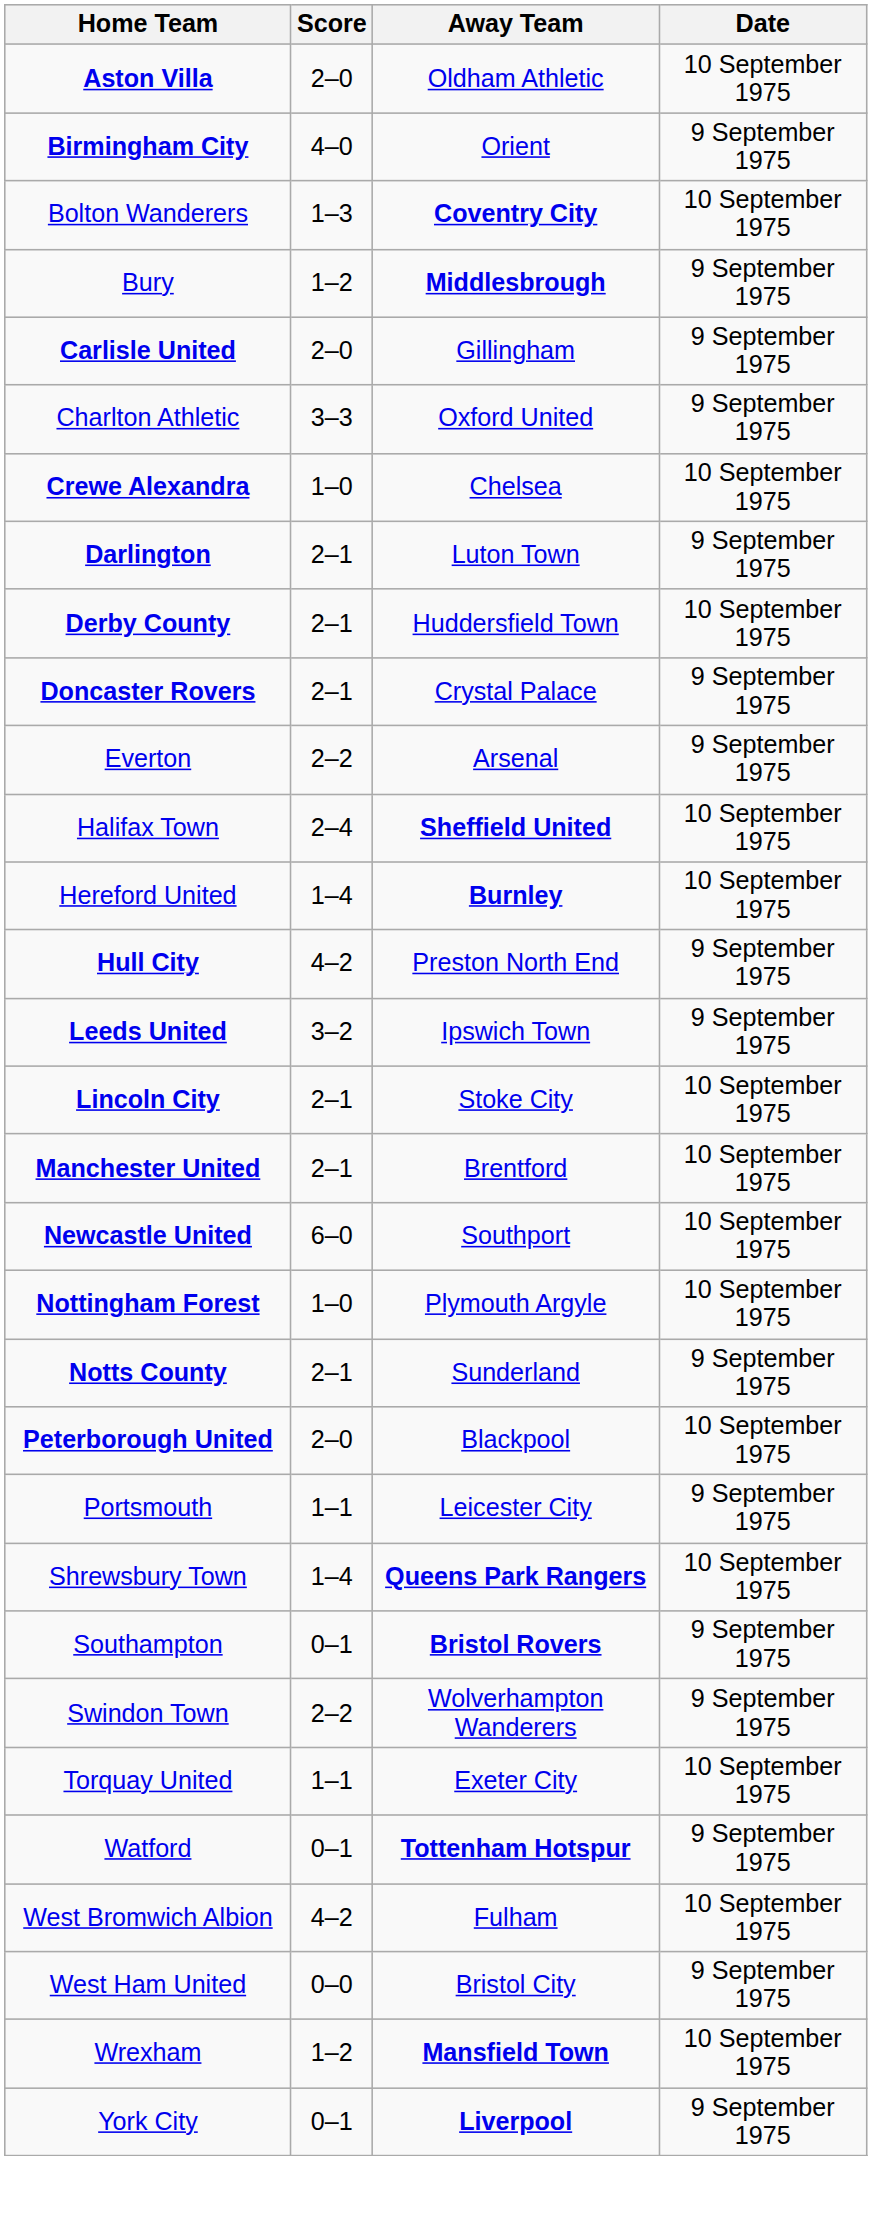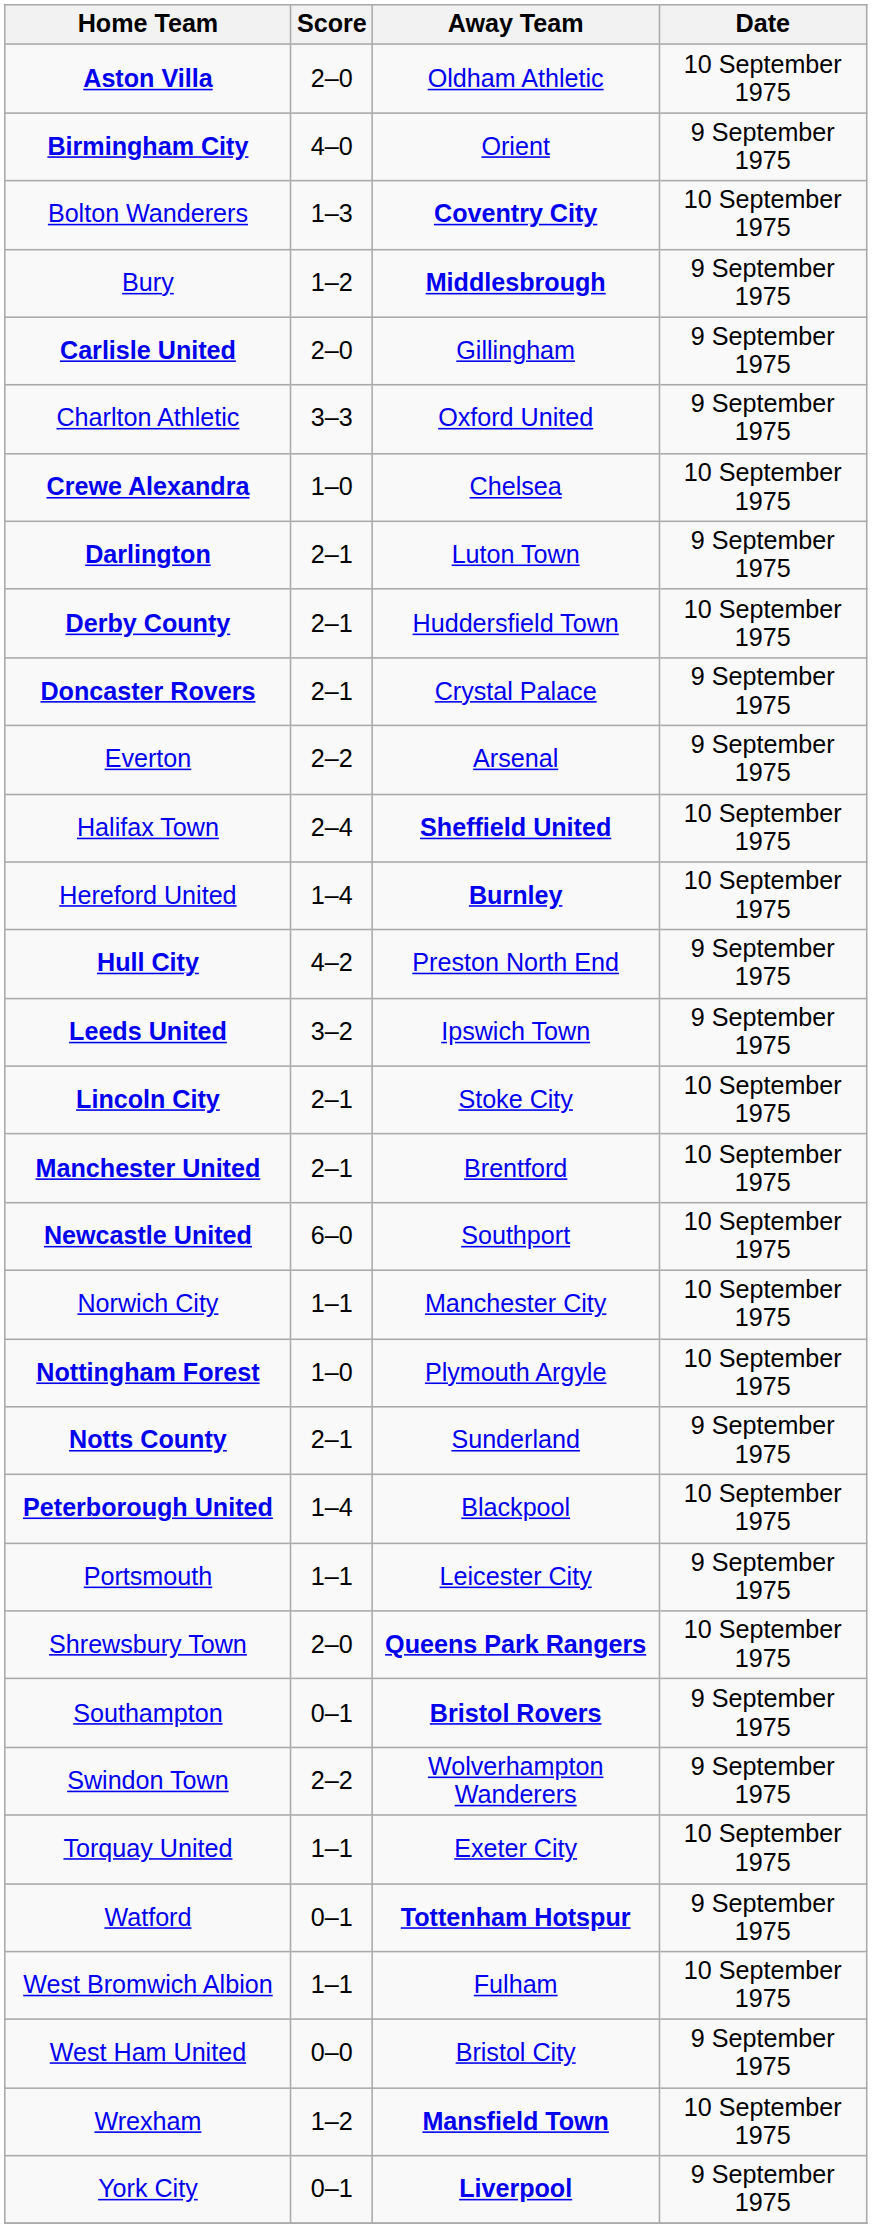+ row: Norwich City | 1–1 | Manchester City | 10 September 1975
Peterborough United | Score: 2–0 -> 1–4
Shrewsbury Town | Score: 1–4 -> 2–0
West Bromwich Albion | Score: 4–2 -> 1–1
